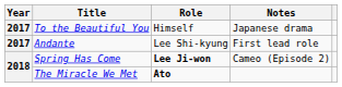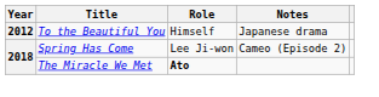To the Beautiful You | Year: 2017 -> 2012
- row: 2017 | Andante | Lee Shi-kyung | First lead role
Spring Has Come | Role: bold -> normal
